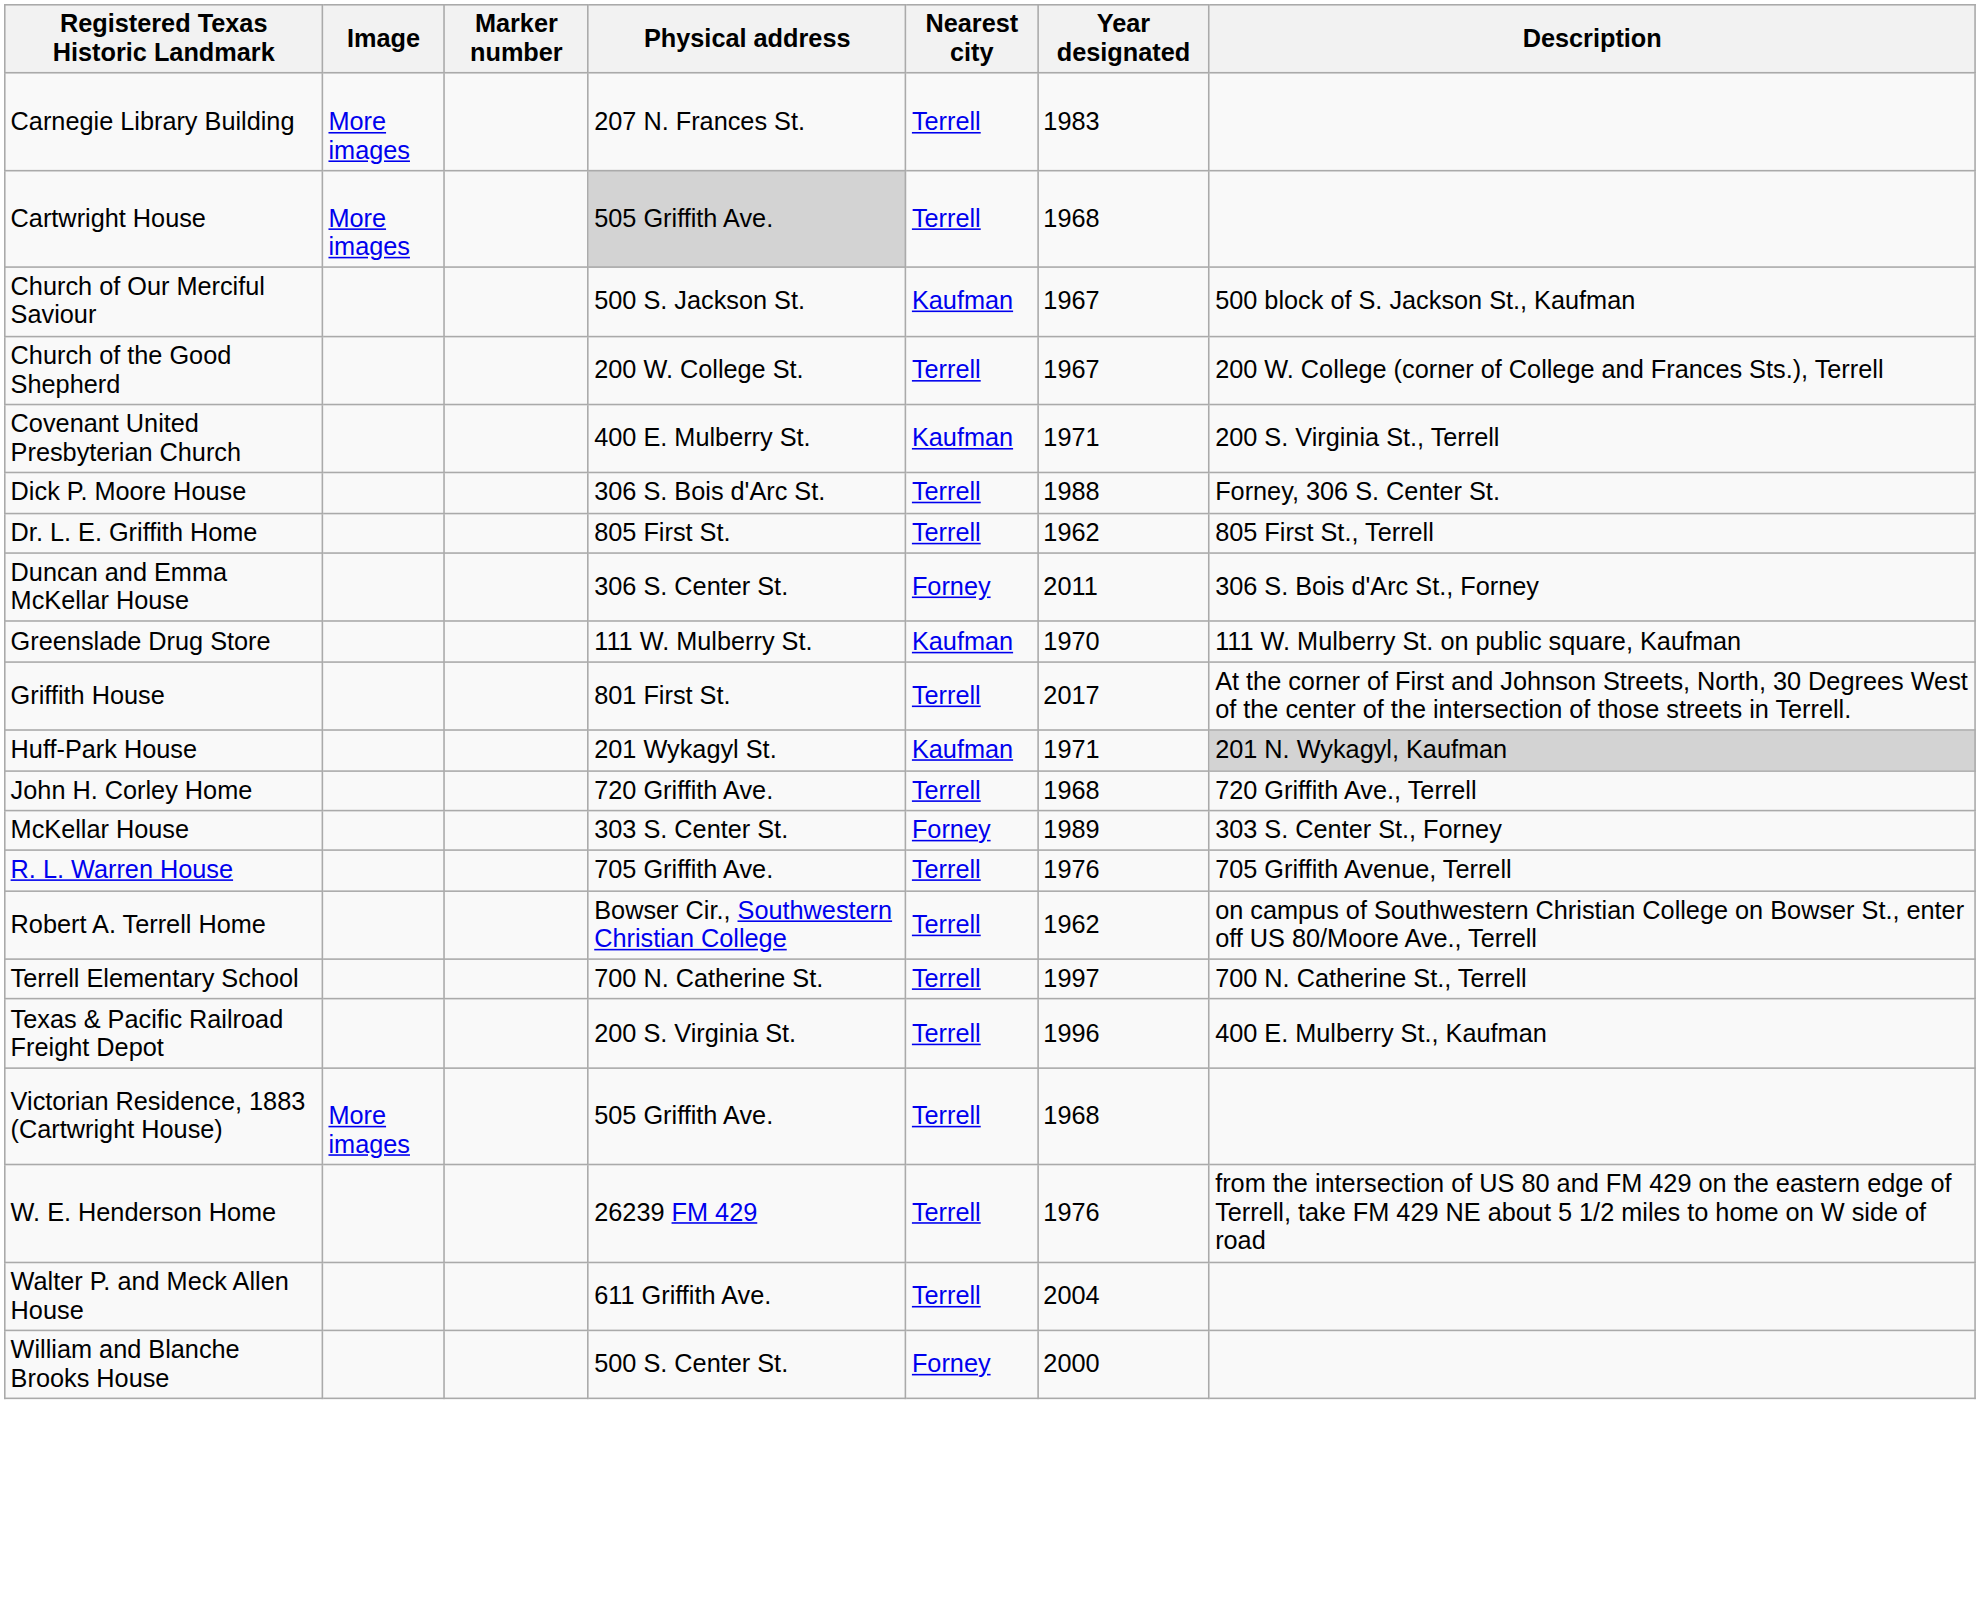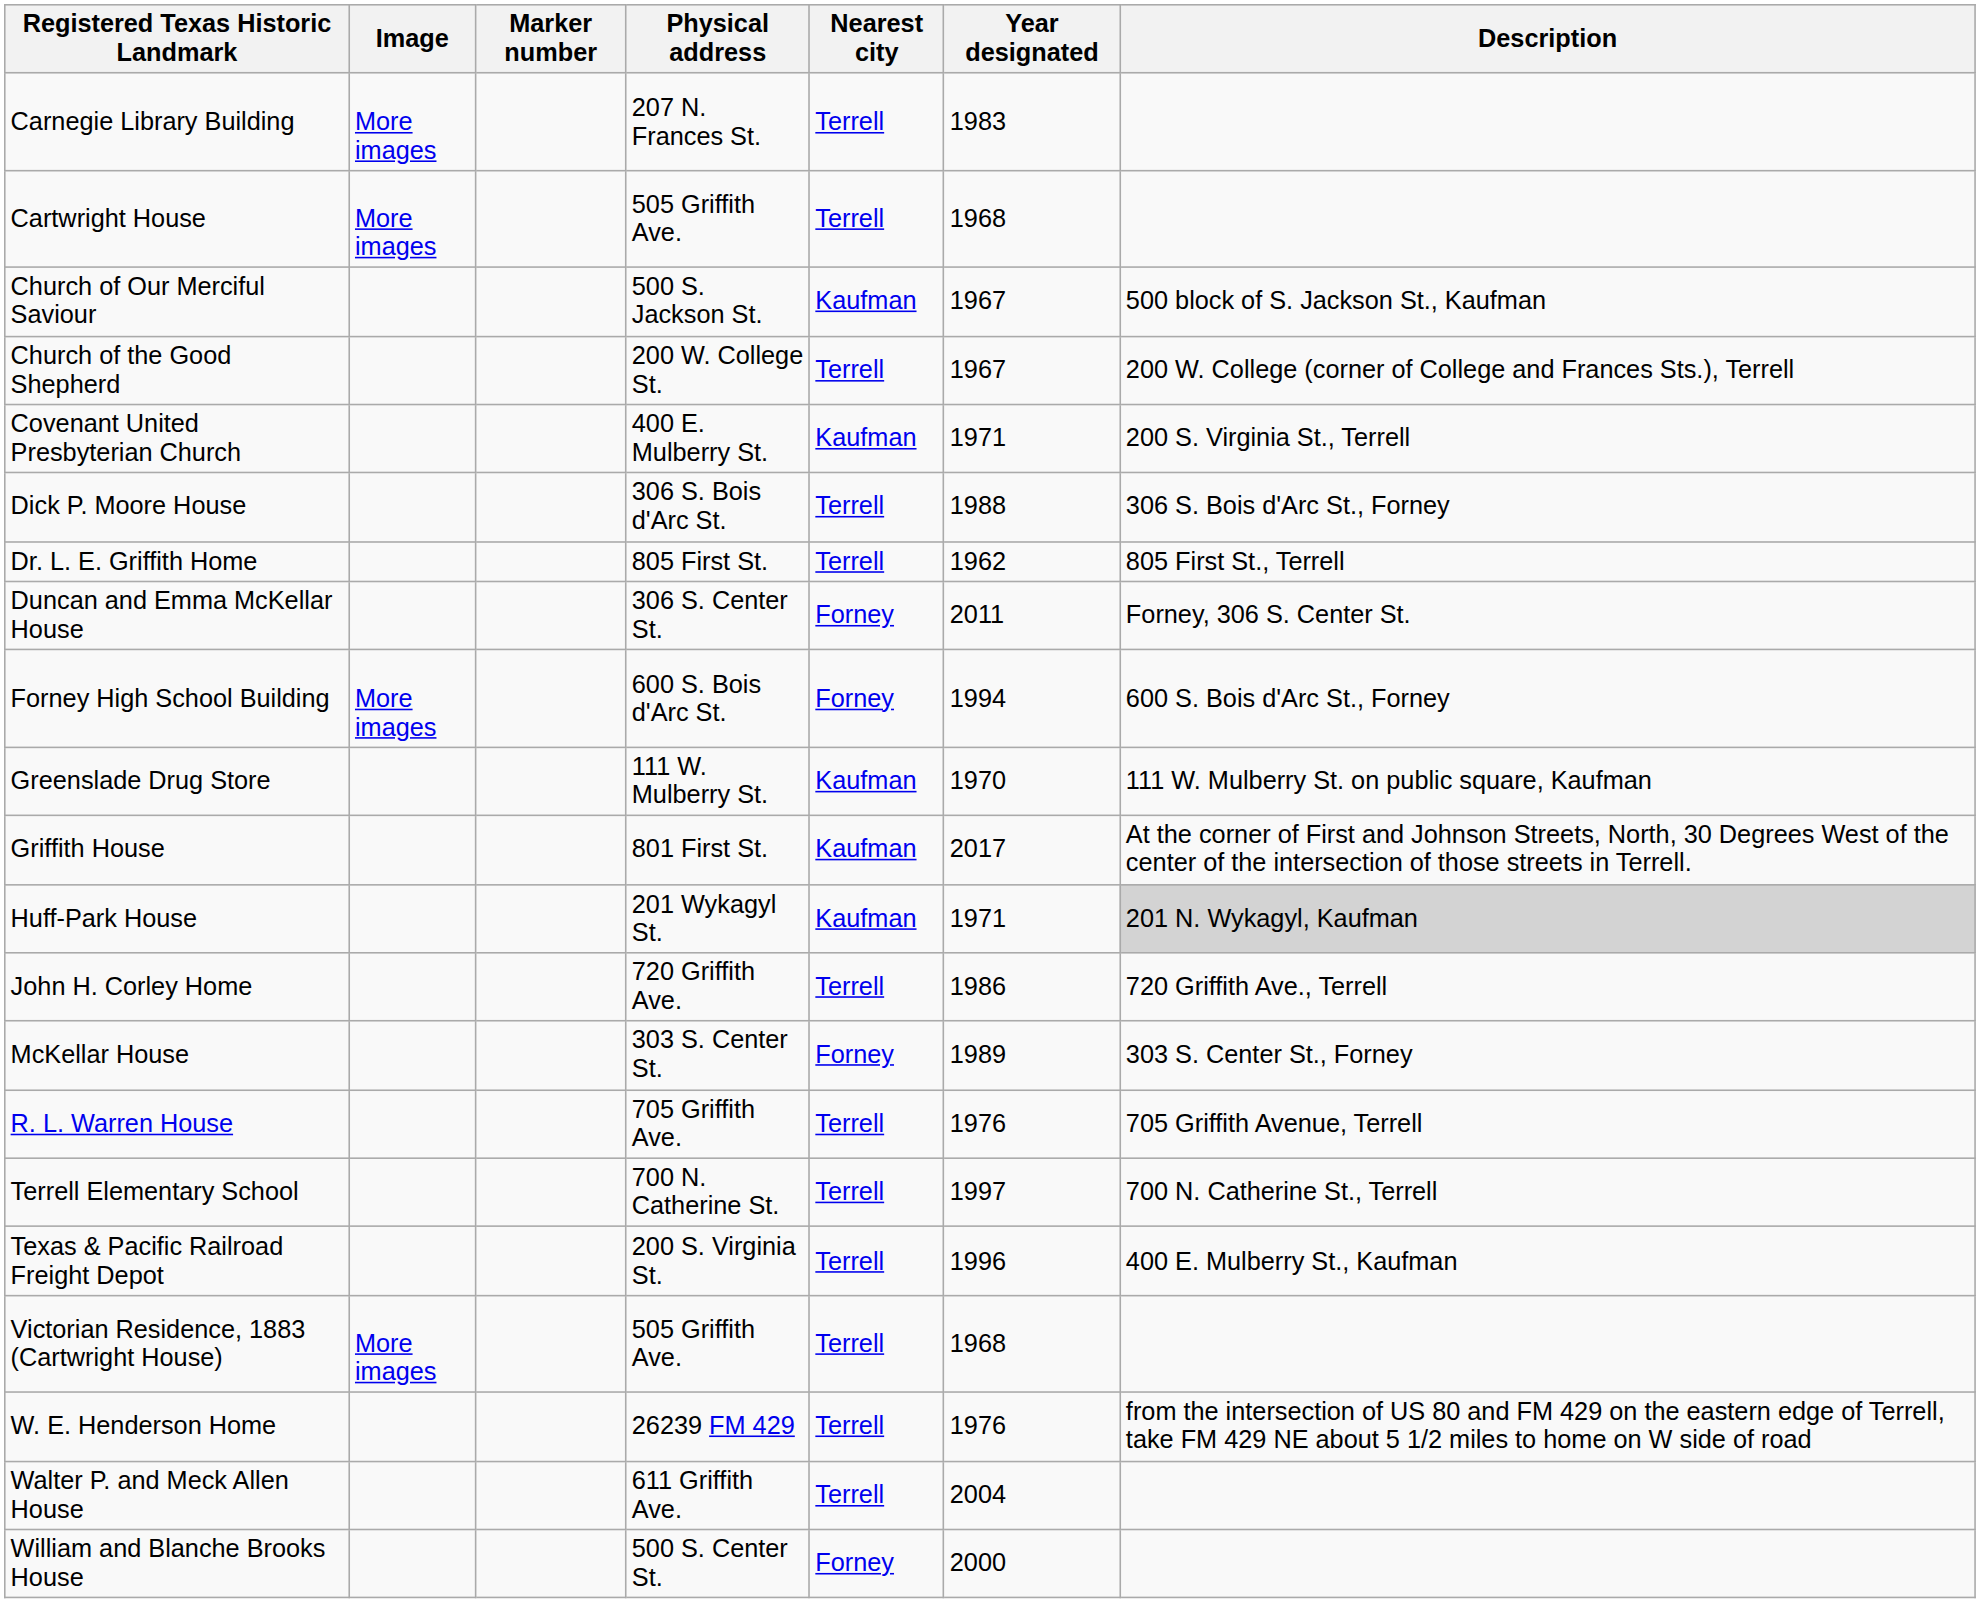Cartwright House | Physical address: lightgrey background -> no background
Dick P. Moore House | Description: Forney, 306 S. Center St. -> 306 S. Bois d'Arc St., Forney
Duncan and Emma McKellar House | Description: 306 S. Bois d'Arc St., Forney -> Forney, 306 S. Center St.
+ row: Forney High School Building | More images | 600 S. Bois d'Arc St. | Forney | 1994 | 600 S. Bois d'Arc St., Forney
Griffith House | Nearest city: Terrell -> Kaufman
John H. Corley Home | Year designated: 1968 -> 1986
- row: Robert A. Terrell Home | Bowser Cir., Southwestern Christian College | Terrell | 1962 | on campus of Southwestern Christian College on Bowser St., enter off US 80/Moore Ave., Terrell
